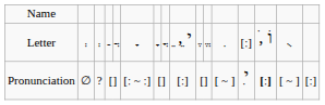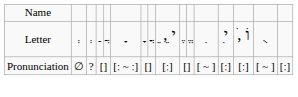Letter | column 13: [ː] -> ִי
Pronunciation | column 13: ִי -> [ː]
Pronunciation | column 14: bold -> normal
